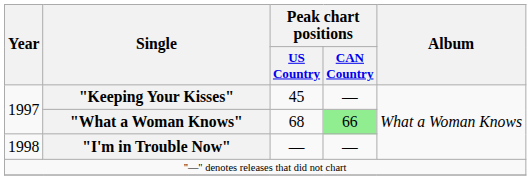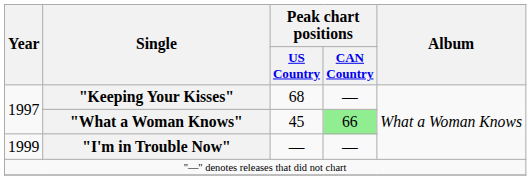"Keeping Your Kisses" | Peak chart positions / US Country: 45 -> 68
"What a Woman Knows" | Peak chart positions / US Country: 68 -> 45
"I'm in Trouble Now" | Year: 1998 -> 1999
